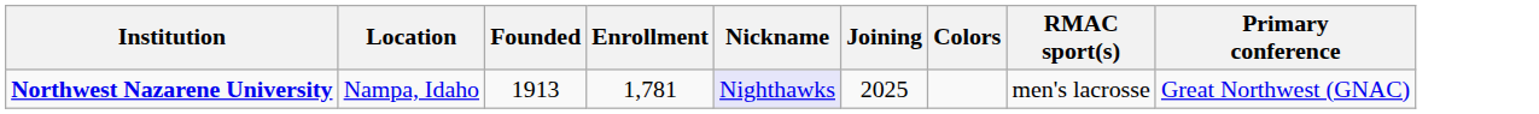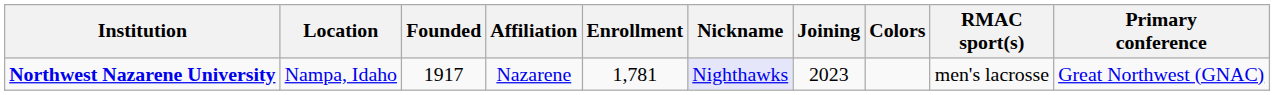+ column: Affiliation | Nazarene
Northwest Nazarene University | Founded: 1913 -> 1917
Northwest Nazarene University | Joining: 2025 -> 2023
